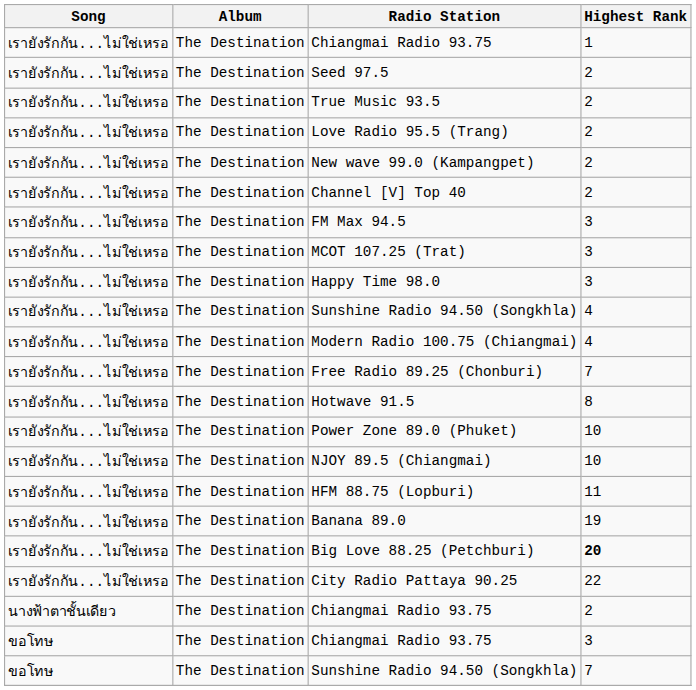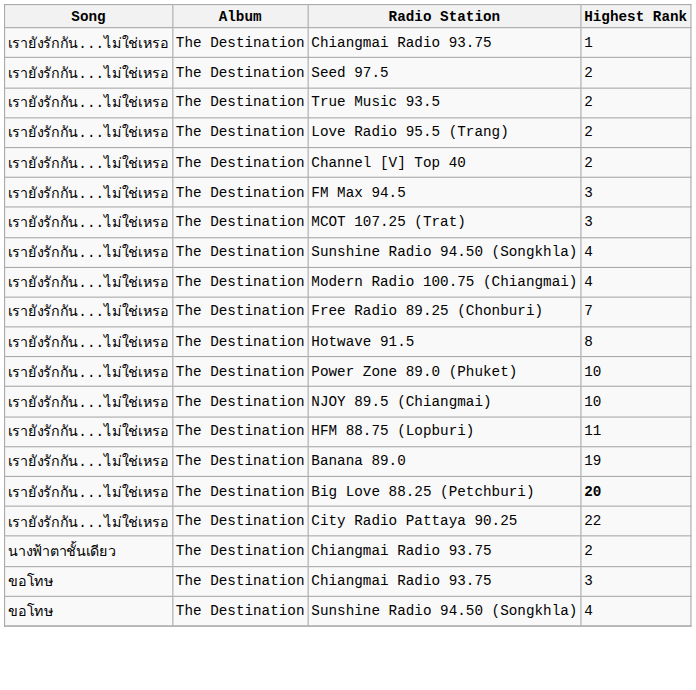- row: เรายังรักกัน...ไม่ใช่เหรอ | The Destination | New wave 99.0 (Kampangpet) | 2
- row: เรายังรักกัน...ไม่ใช่เหรอ | The Destination | Happy Time 98.0 | 3
ขอโทษ / Sunshine Radio 94.50 (Songkhla) | Highest Rank: 7 -> 4
